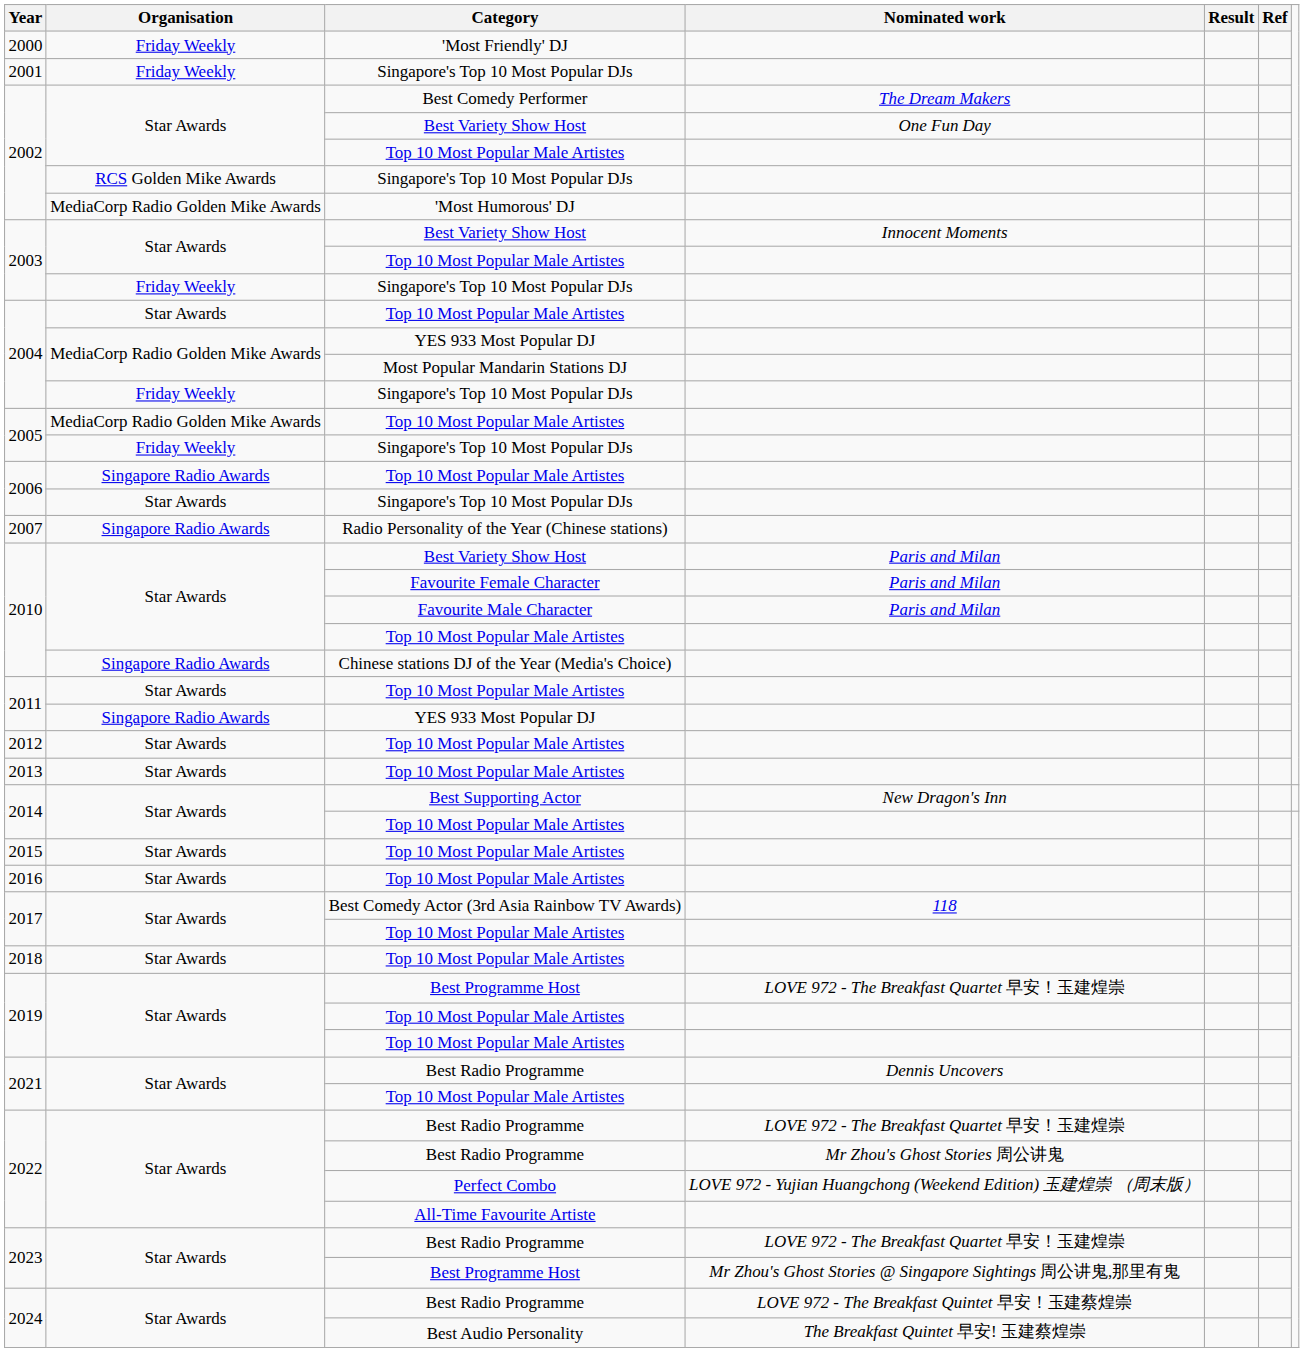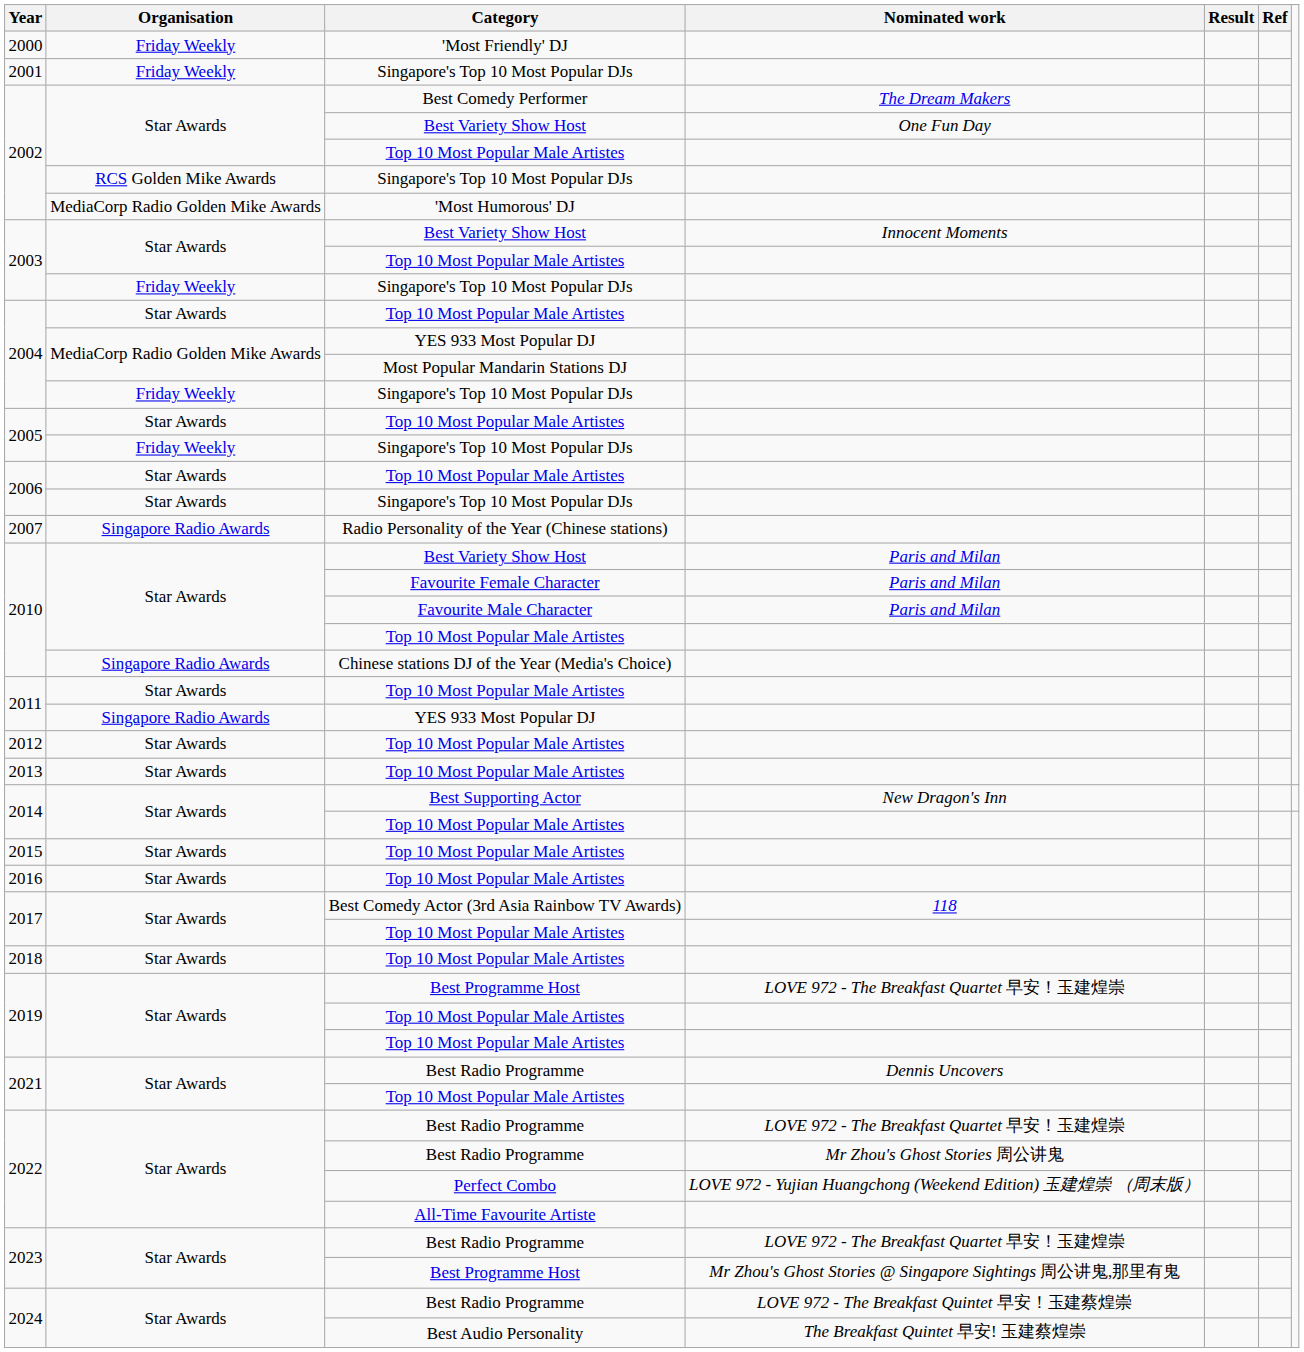2005 / Top 10 Most Popular Male Artistes | Organisation: MediaCorp Radio Golden Mike Awards -> Star Awards
2006 / Top 10 Most Popular Male Artistes | Organisation: Singapore Radio Awards -> Star Awards
